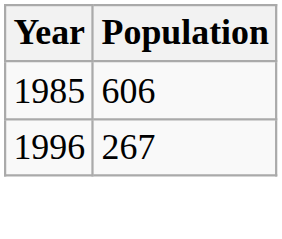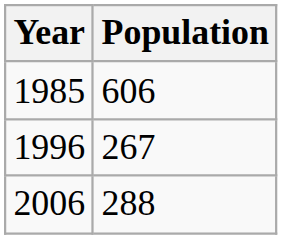+ row: 2006 | 288
